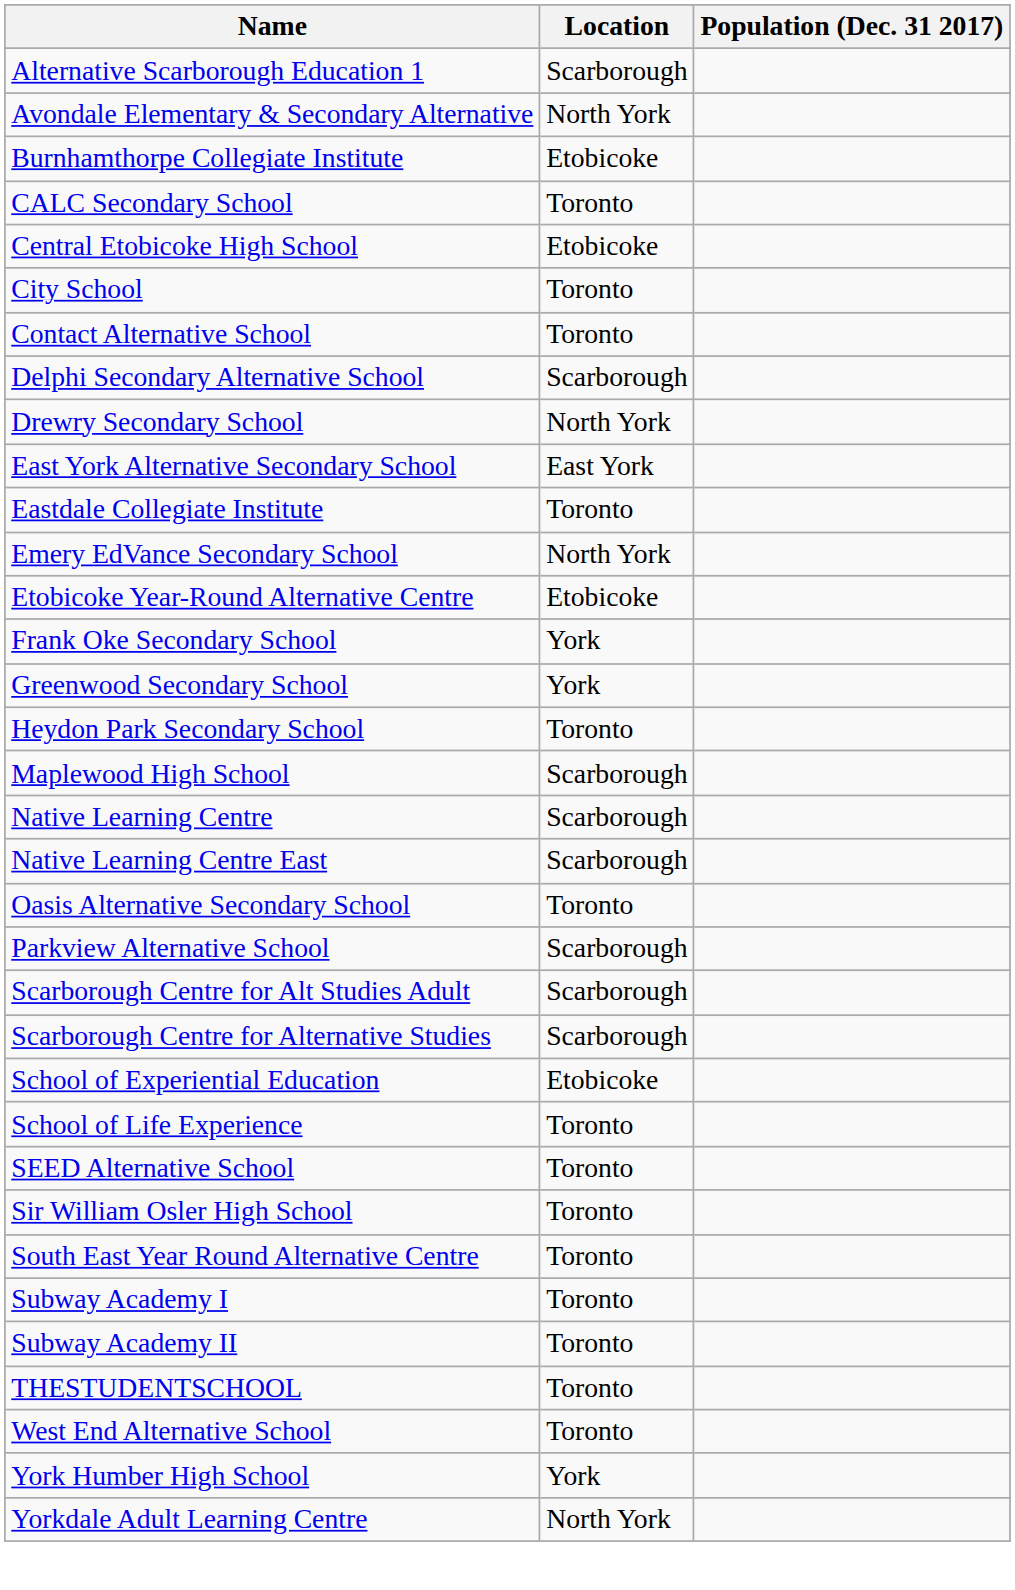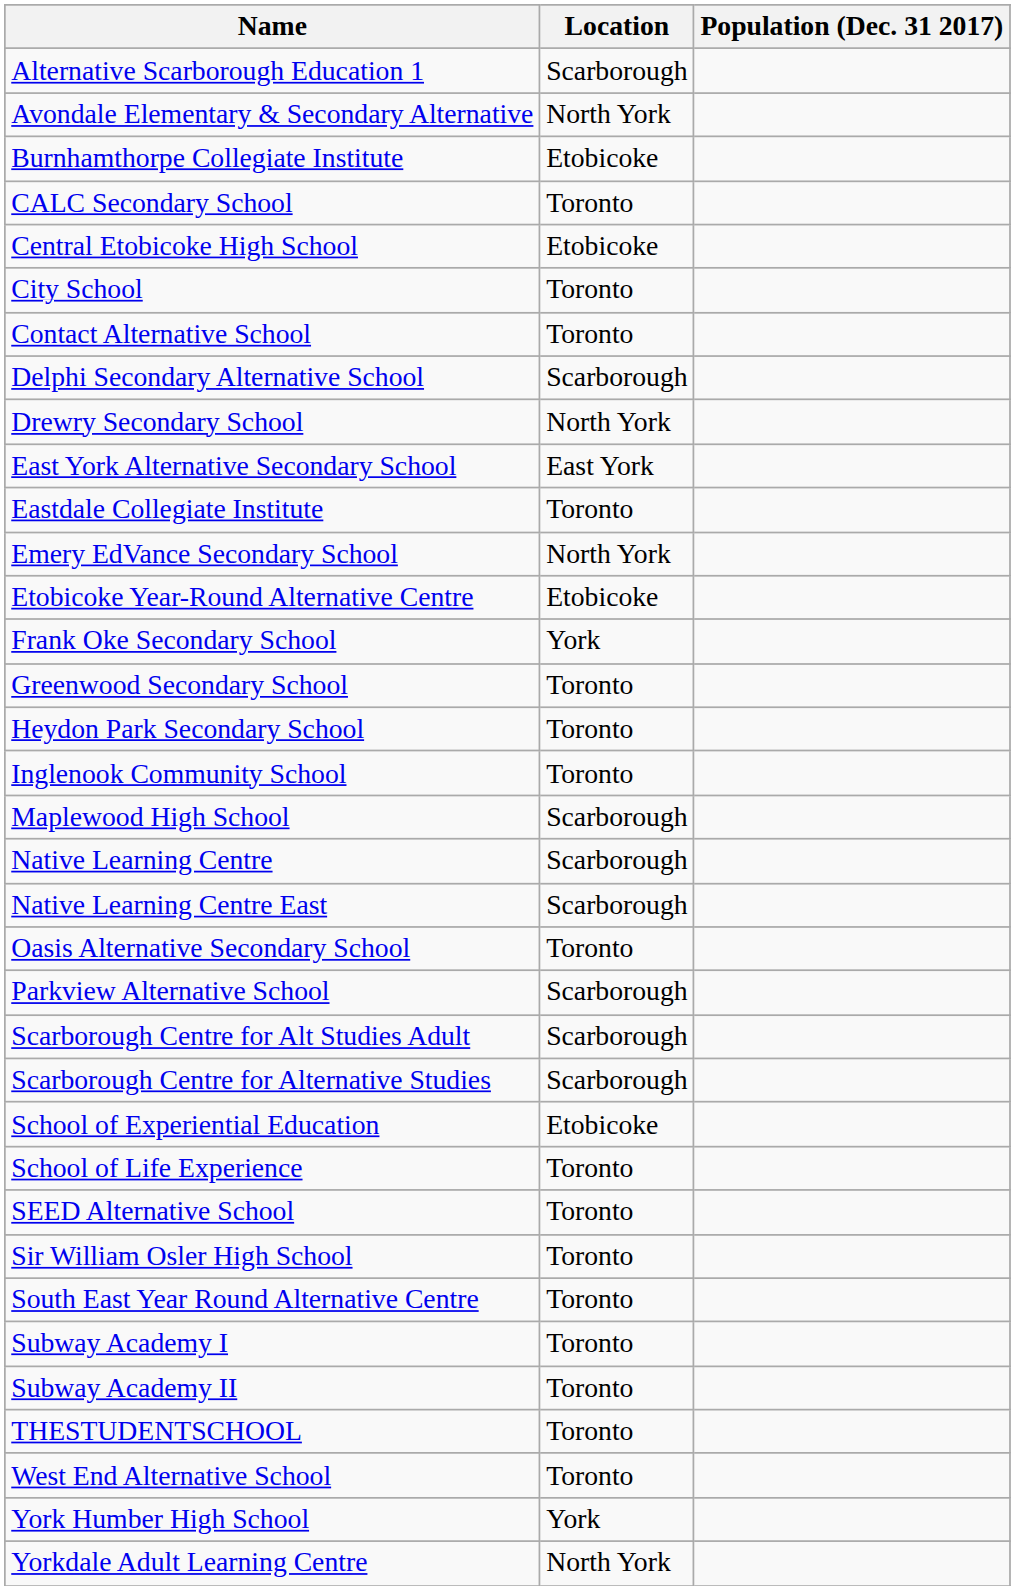Greenwood Secondary School | Location: York -> Toronto
+ row: Inglenook Community School | Toronto
